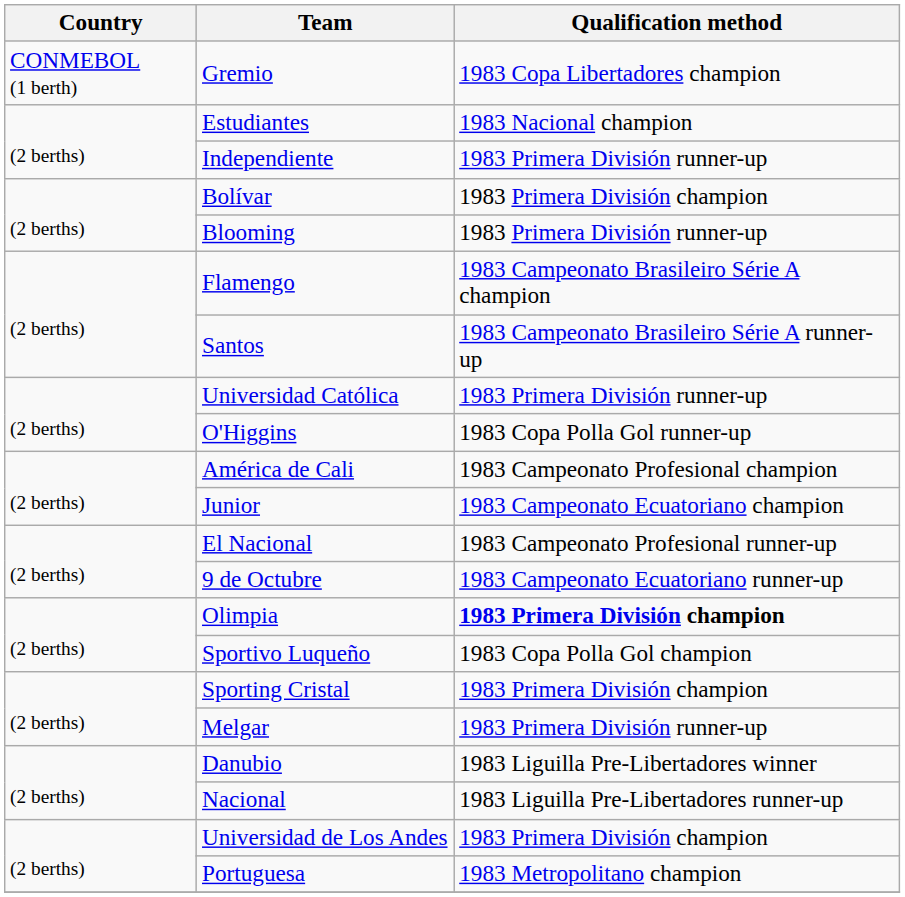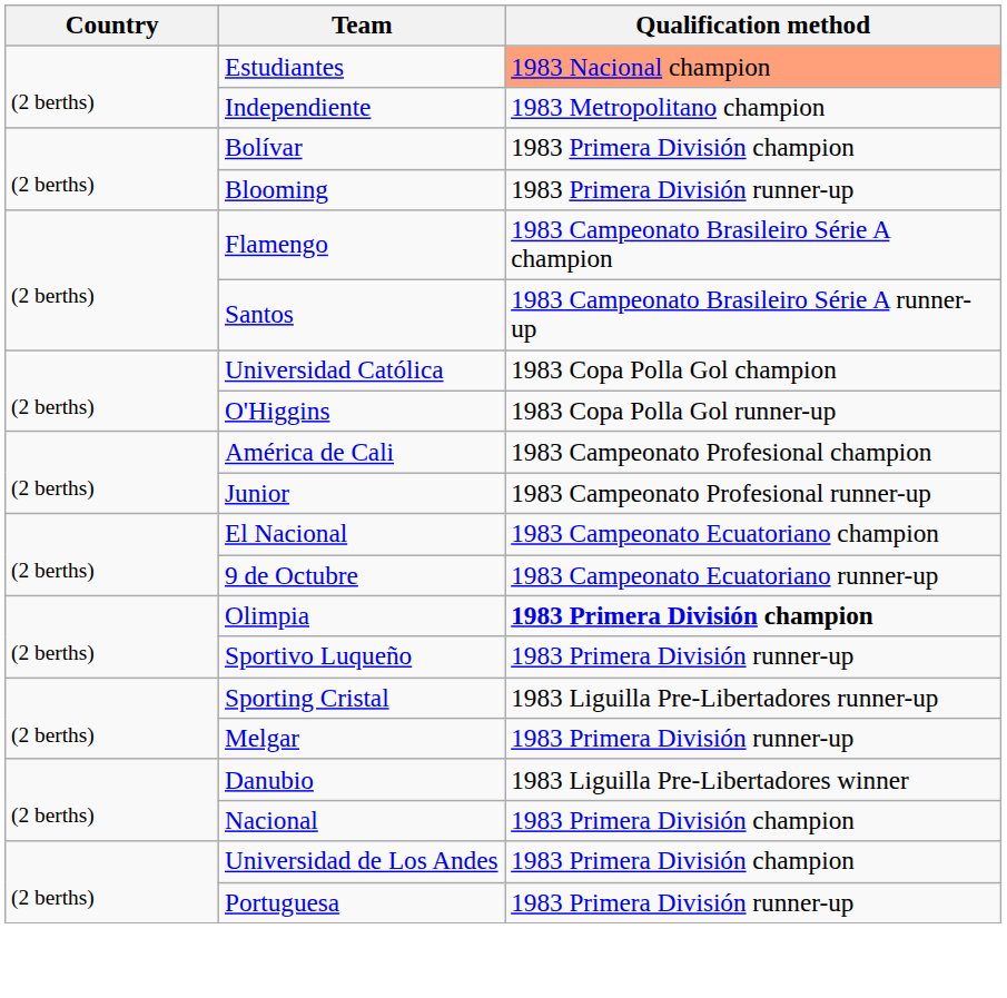- row: CONMEBOL (1 berth) | Gremio | 1983 Copa Libertadores champion
Estudiantes | Qualification method: no background -> lightsalmon background
Independiente | Qualification method: 1983 Primera División runner-up -> 1983 Metropolitano champion
Universidad Católica | Qualification method: 1983 Primera División runner-up -> 1983 Copa Polla Gol champion
Junior | Qualification method: 1983 Campeonato Ecuatoriano champion -> 1983 Campeonato Profesional runner-up
El Nacional | Qualification method: 1983 Campeonato Profesional runner-up -> 1983 Campeonato Ecuatoriano champion
Sportivo Luqueño | Qualification method: 1983 Copa Polla Gol champion -> 1983 Primera División runner-up
Sporting Cristal | Qualification method: 1983 Primera División champion -> 1983 Liguilla Pre-Libertadores runner-up
Nacional | Qualification method: 1983 Liguilla Pre-Libertadores runner-up -> 1983 Primera División champion
Portuguesa | Qualification method: 1983 Metropolitano champion -> 1983 Primera División runner-up
